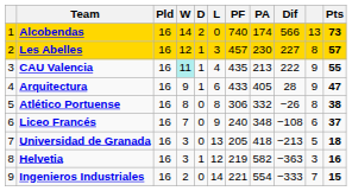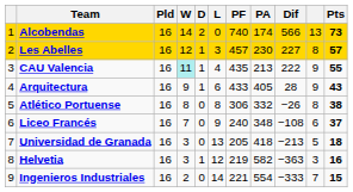Arquitectura | Pts: 47 -> 43
